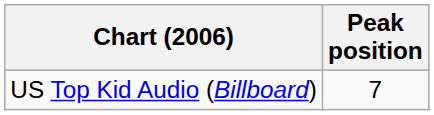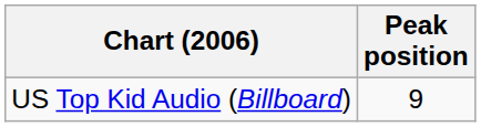US Top Kid Audio (Billboard) | Peak position: 7 -> 9
